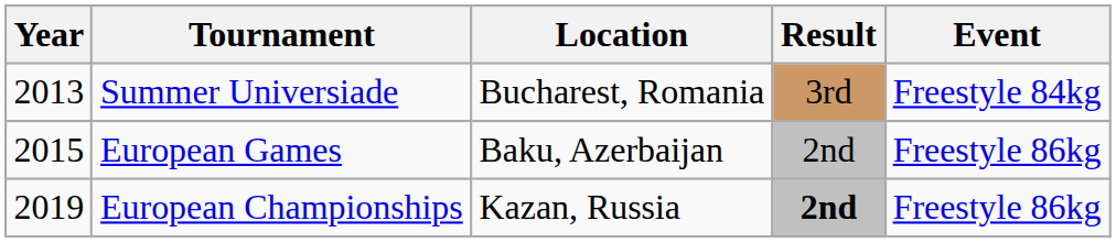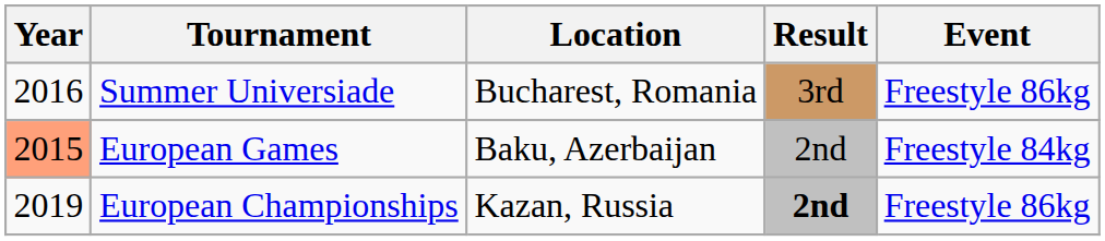Summer Universiade | Year: 2013 -> 2016
Summer Universiade | Event: Freestyle 84kg -> Freestyle 86kg
European Games | Year: no background -> lightsalmon background
European Games | Event: Freestyle 86kg -> Freestyle 84kg
